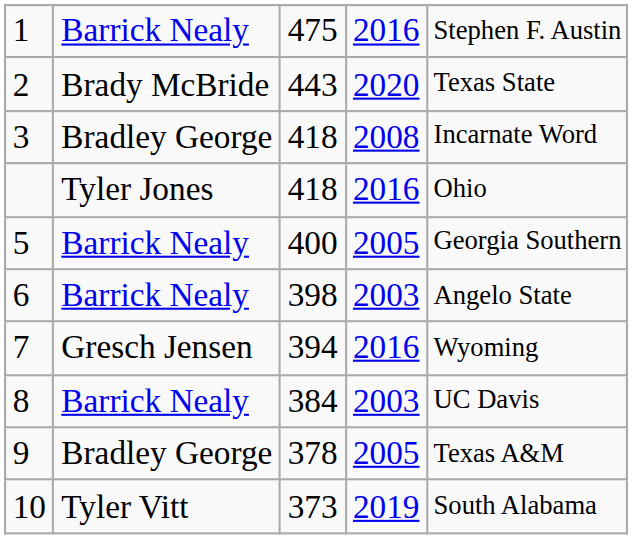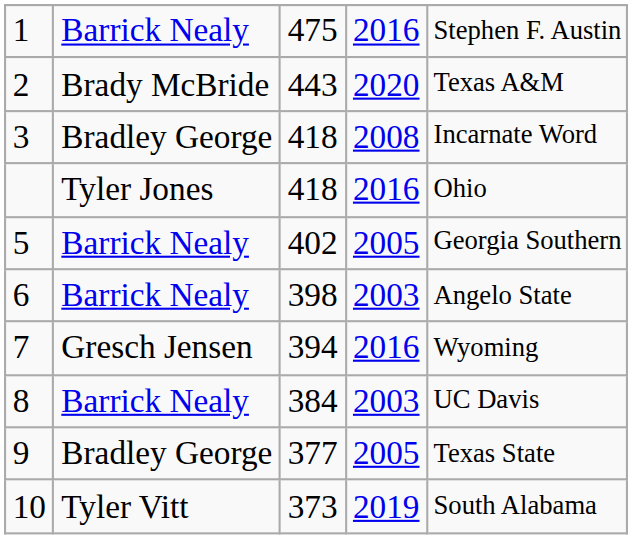2 | column 5: Texas State -> Texas A&M
5 | column 3: 400 -> 402
9 | column 3: 378 -> 377
9 | column 5: Texas A&M -> Texas State
